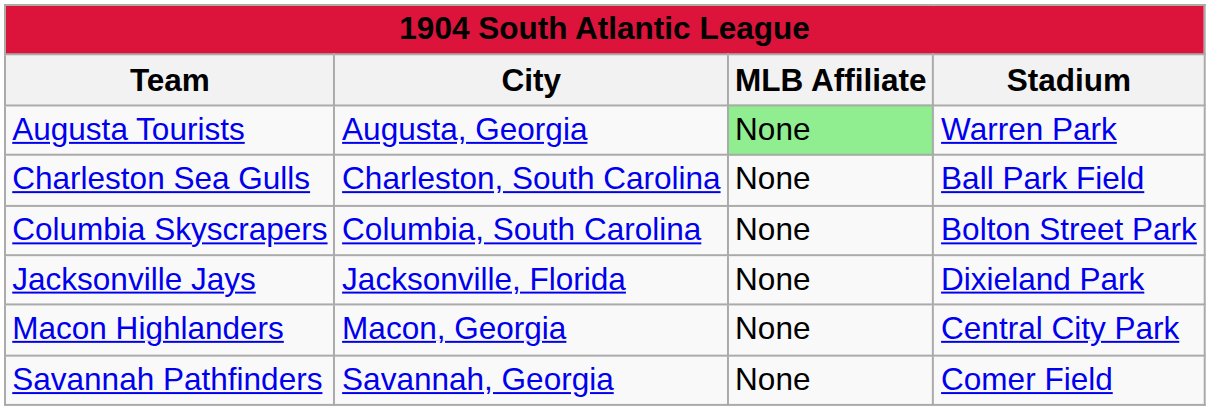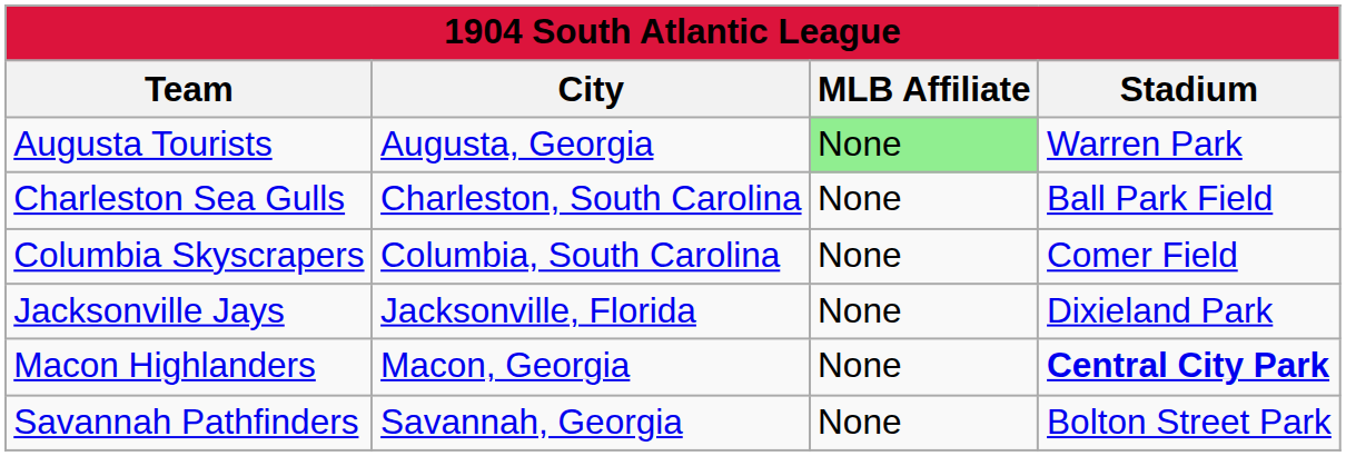Columbia Skyscrapers | Stadium: Bolton Street Park -> Comer Field
Macon Highlanders | Stadium: normal -> bold
Savannah Pathfinders | Stadium: Comer Field -> Bolton Street Park
